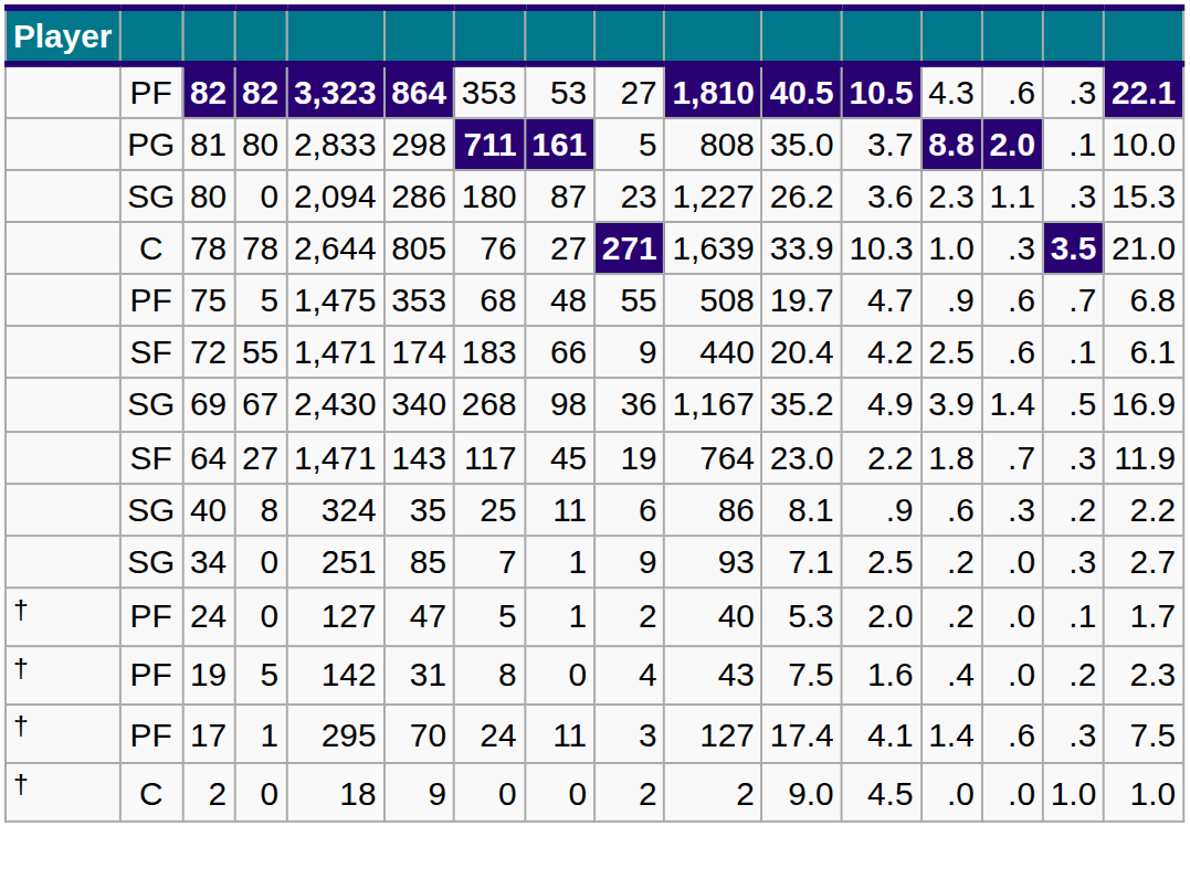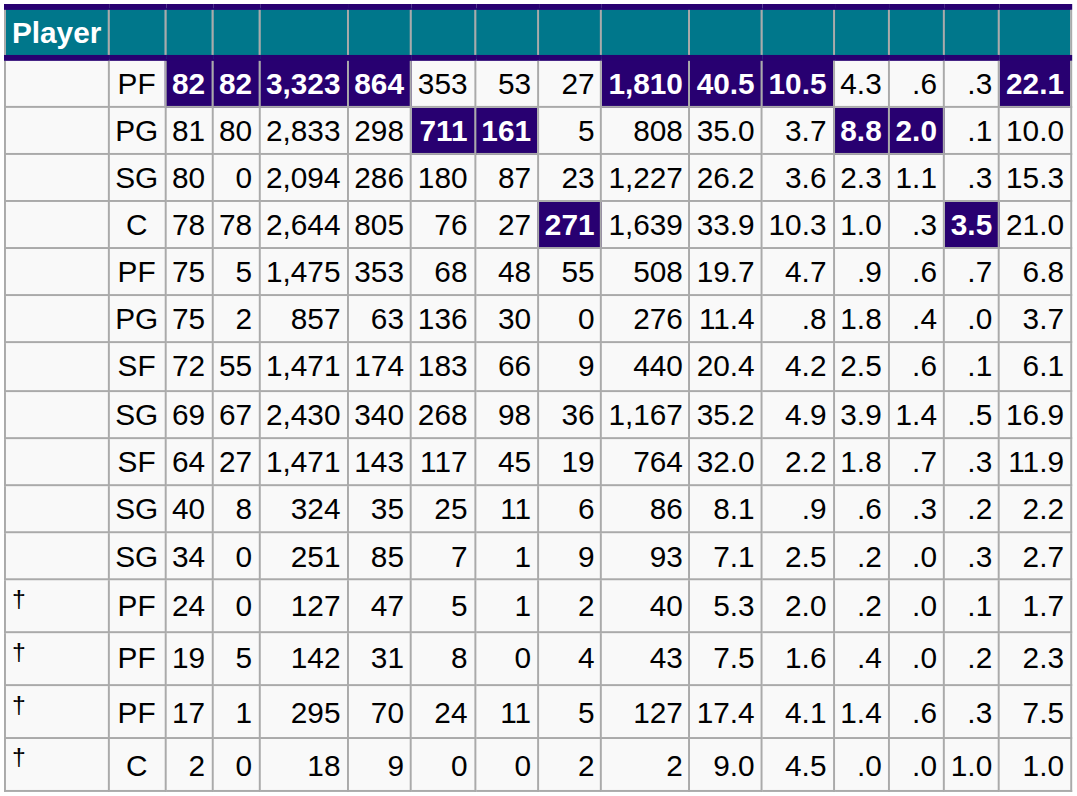+ row: PG | 75 | 2 | 857 | 63 | 136 | 30 | 0 | 276 | 11.4 | .8 | 1.8 | .4 | .0 | 3.7
64 | column 11: 23.0 -> 32.0
17 | column 9: 3 -> 5
